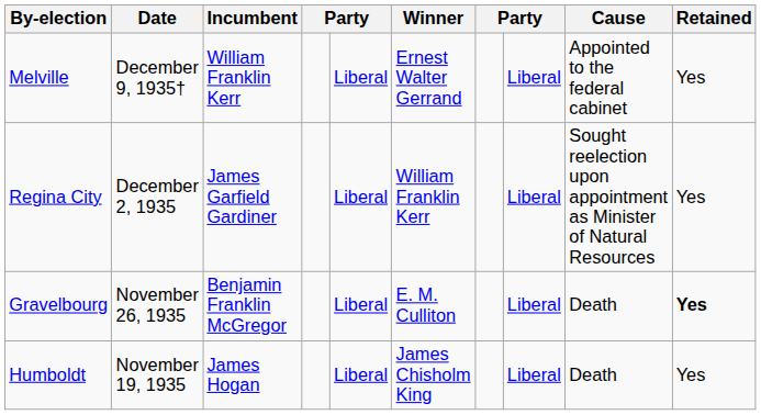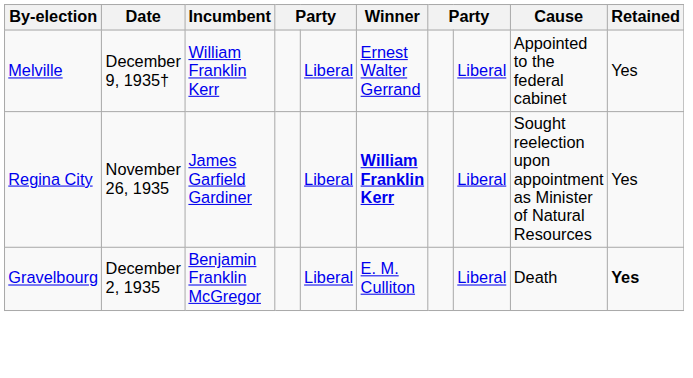Regina City | Date: December 2, 1935 -> November 26, 1935
Regina City | Winner: normal -> bold
Gravelbourg | Date: November 26, 1935 -> December 2, 1935
- row: Humboldt | November 19, 1935 | James Hogan | Liberal | James Chisholm King | Liberal | Death | Yes
